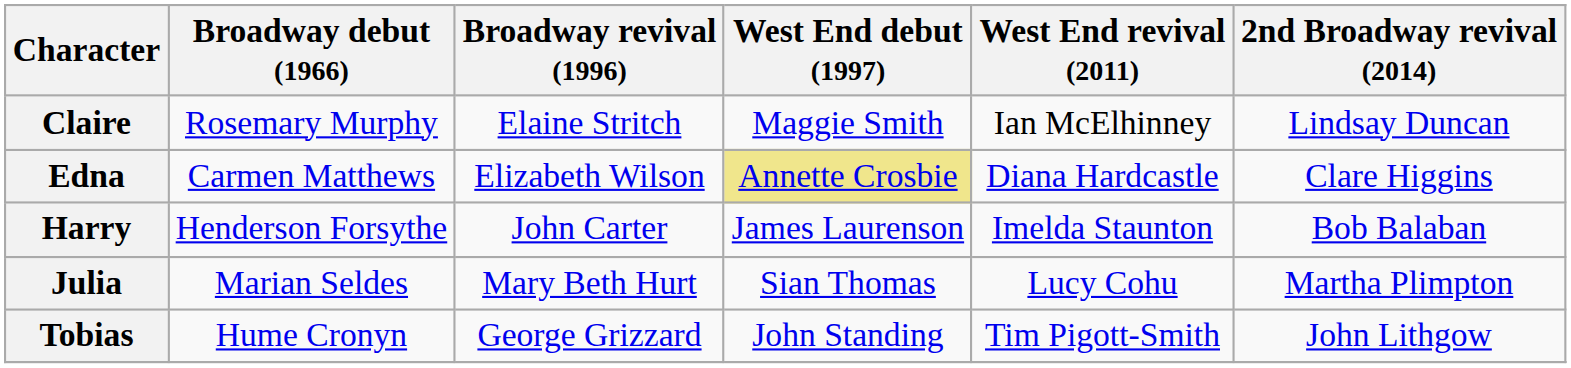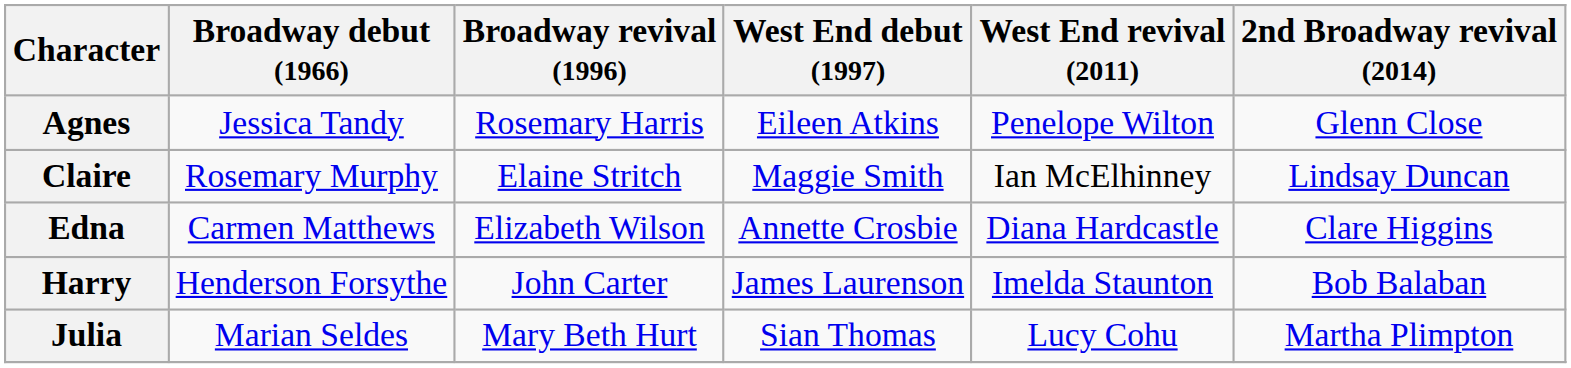+ row: Agnes | Jessica Tandy | Rosemary Harris | Eileen Atkins | Penelope Wilton | Glenn Close
Edna | West End debut (1997): khaki background -> no background
- row: Tobias | Hume Cronyn | George Grizzard | John Standing | Tim Pigott-Smith | John Lithgow
